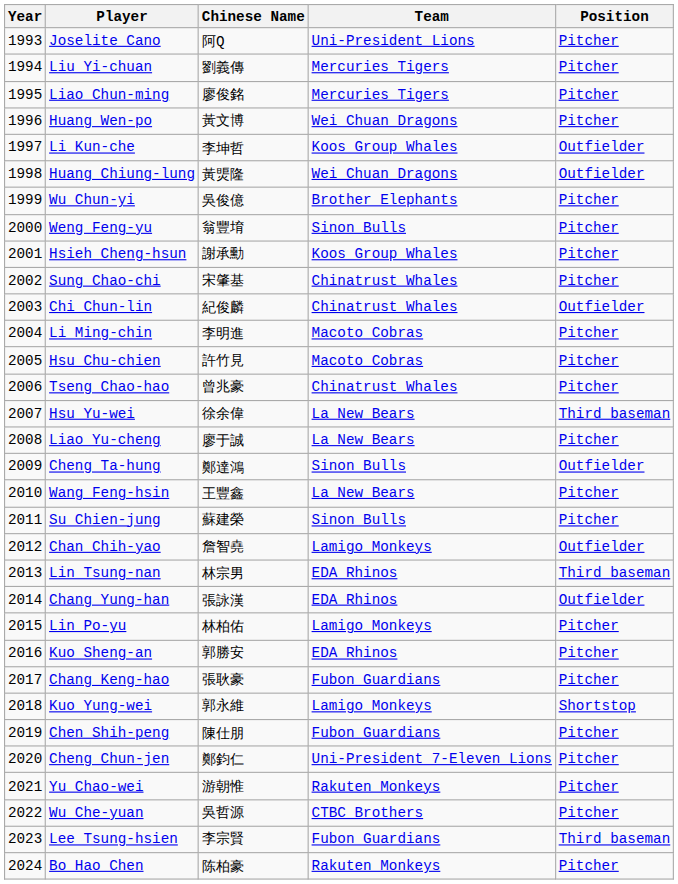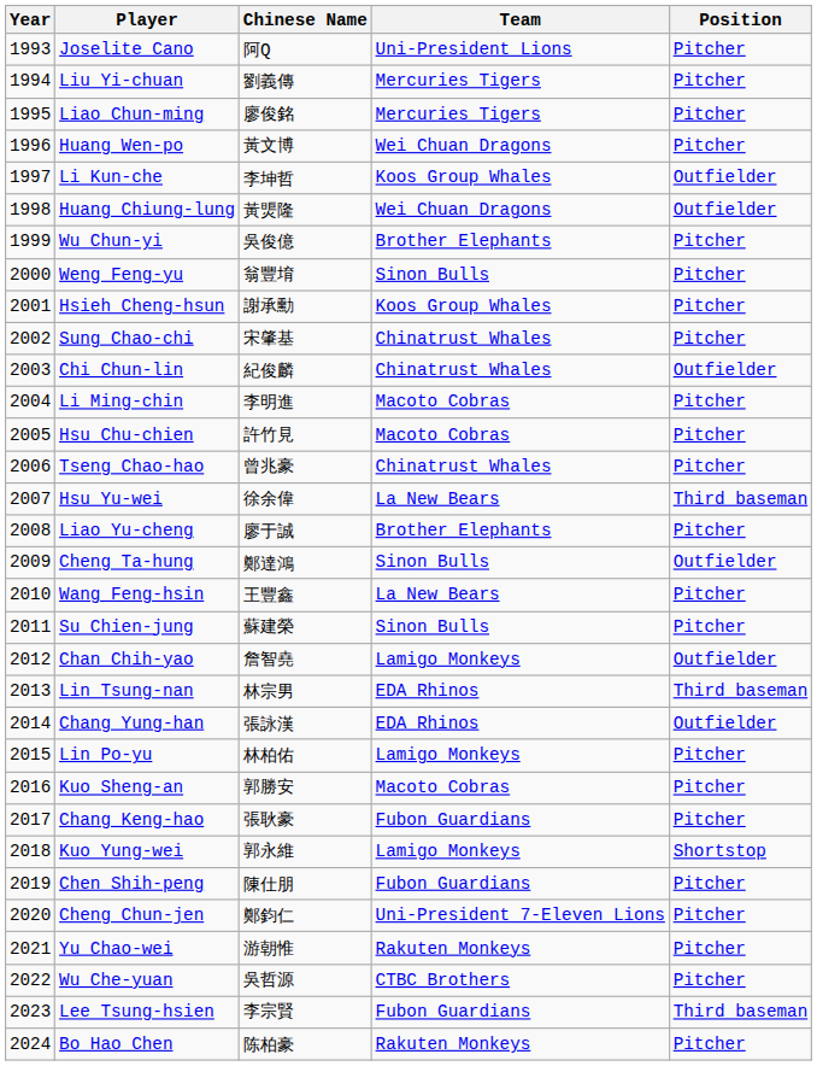Liao Yu-cheng | Team: La New Bears -> Brother Elephants
Kuo Sheng-an | Team: EDA Rhinos -> Macoto Cobras
